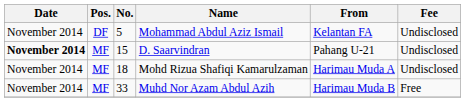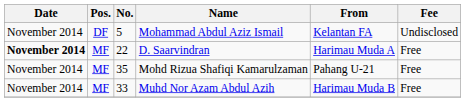D. Saarvindran | No.: 15 -> 22
D. Saarvindran | From: Pahang U-21 -> Harimau Muda A
D. Saarvindran | Fee: Undisclosed -> Free
Mohd Rizua Shafiqi Kamarulzaman | No.: 18 -> 35
Mohd Rizua Shafiqi Kamarulzaman | From: Harimau Muda A -> Pahang U-21
Mohd Rizua Shafiqi Kamarulzaman | Fee: Undisclosed -> Free
